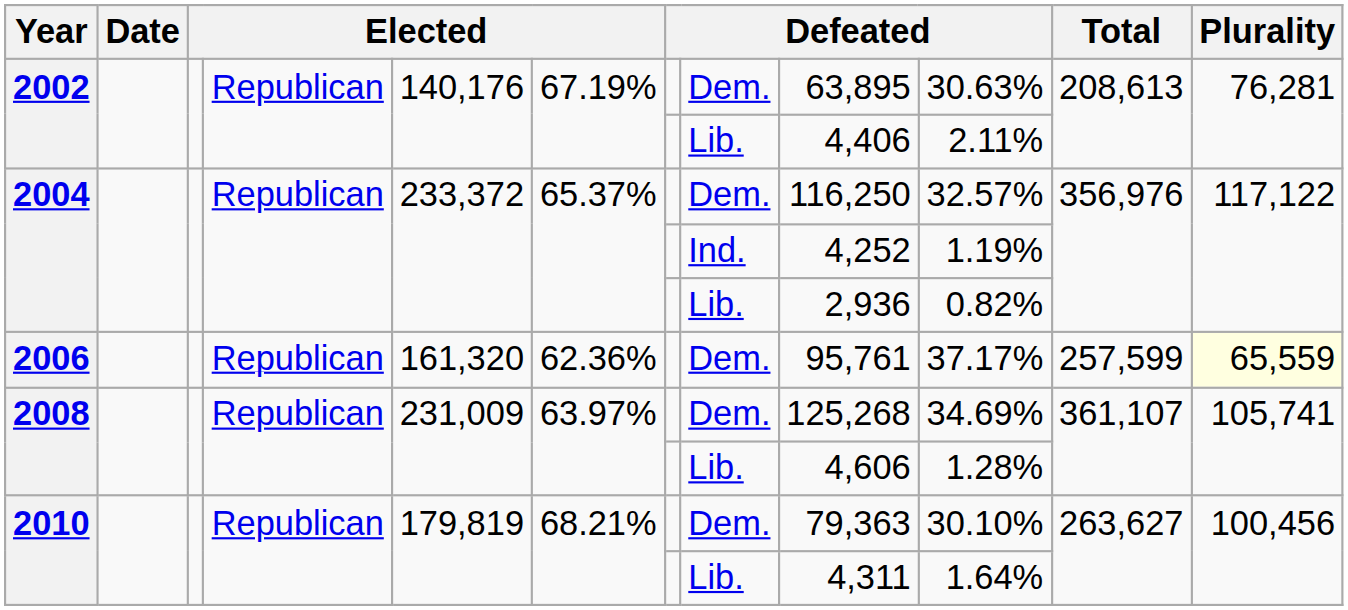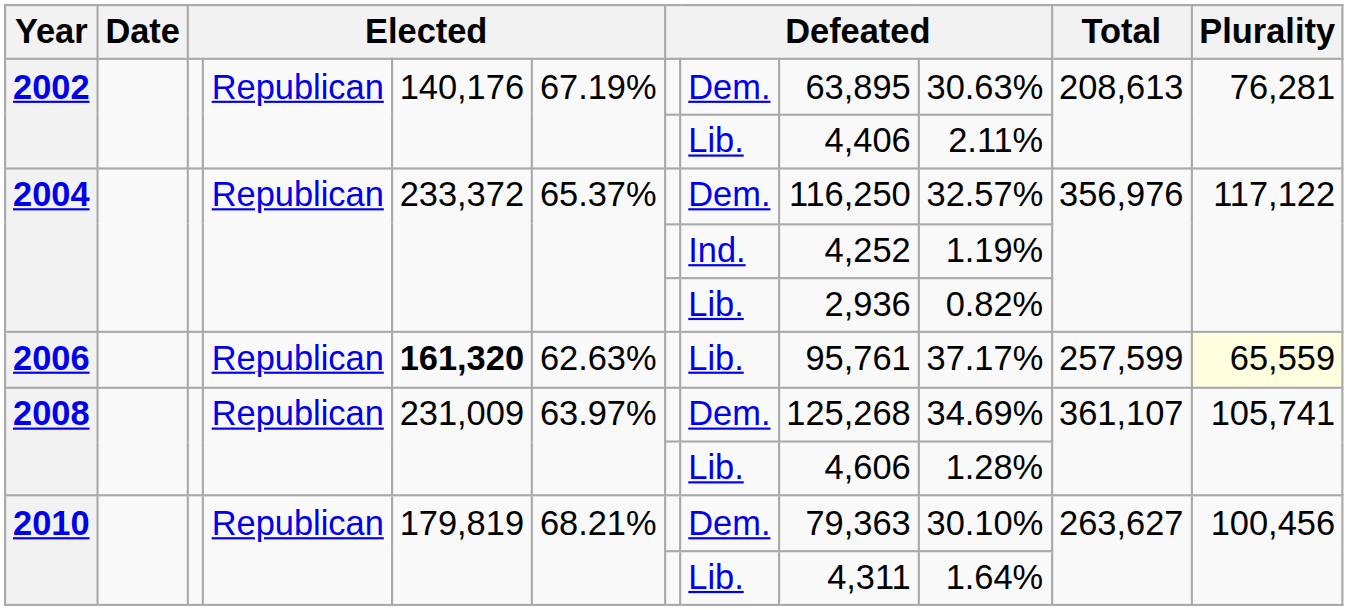2006 | column 5: normal -> bold
2006 | column 6: 62.36% -> 62.63%
2006 | column 8: Dem. -> Lib.
